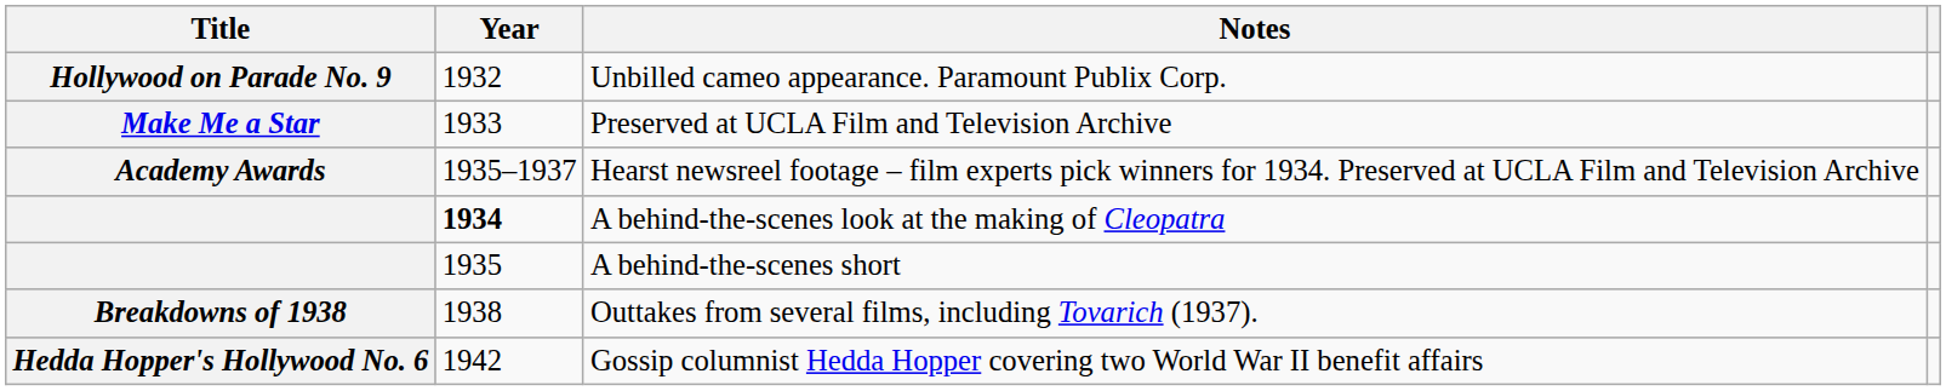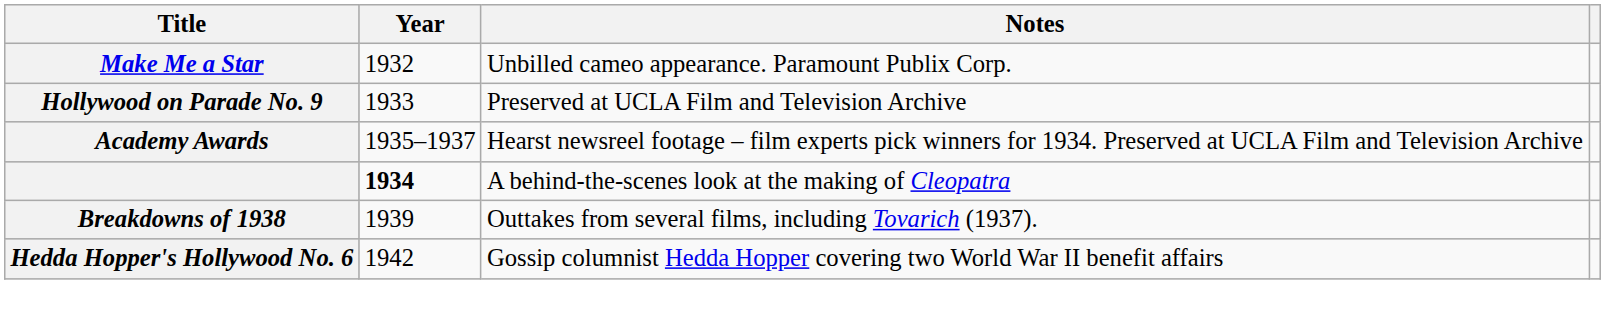Unbilled cameo appearance. Paramount Publix Corp. | Title: Hollywood on Parade No. 9 -> Make Me a Star
Preserved at UCLA Film and Television Archive | Title: Make Me a Star -> Hollywood on Parade No. 9
- row: 1935 | A behind-the-scenes short
Outtakes from several films, including Tovarich (1937). | Year: 1938 -> 1939
